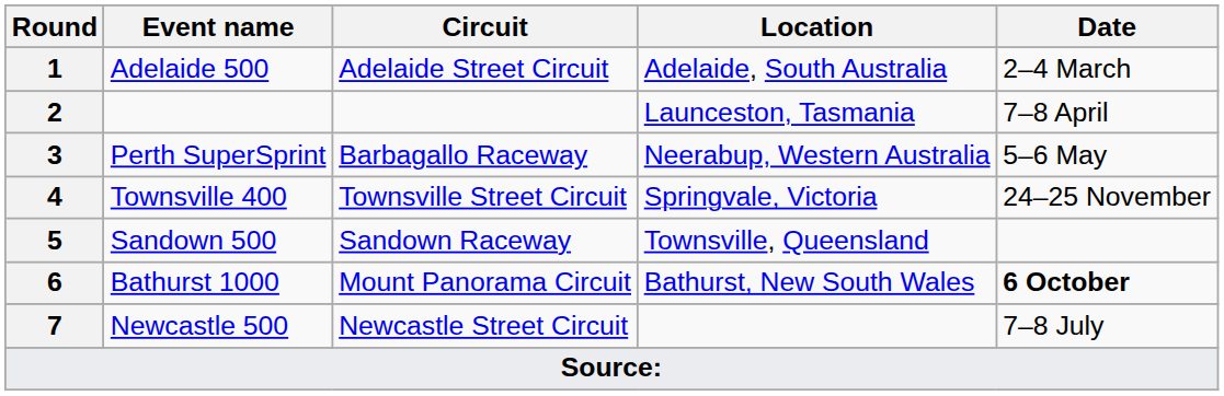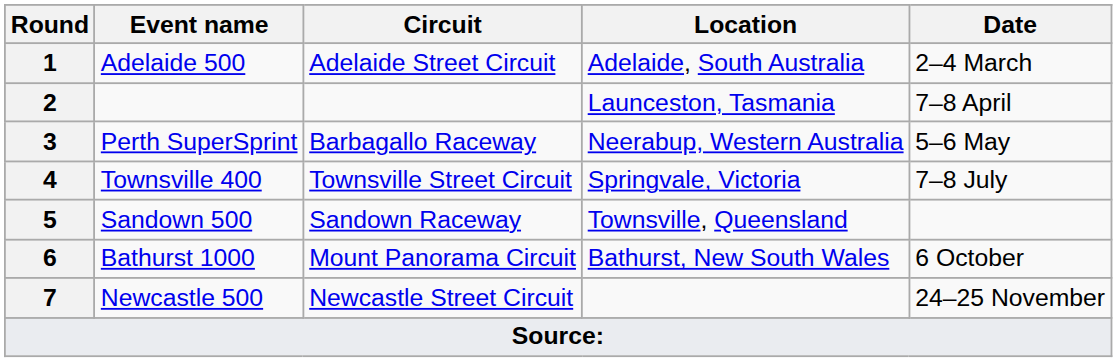Townsville 400 | Date: 24–25 November -> 7–8 July
Bathurst 1000 | Date: bold -> normal
Newcastle 500 | Date: 7–8 July -> 24–25 November
